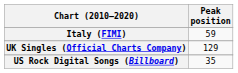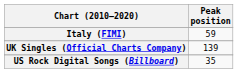UK Singles (Official Charts Company) | Peak position: 129 -> 139
